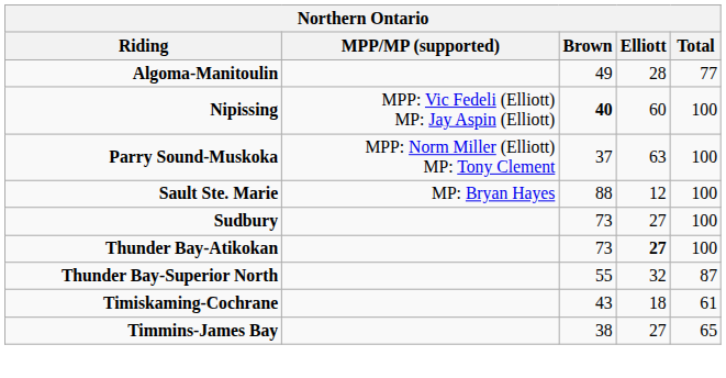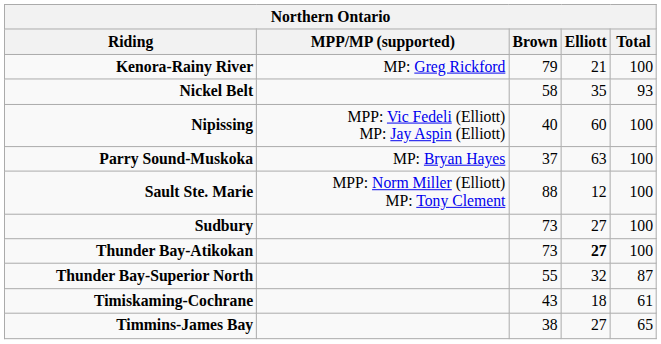- row: Algoma-Manitoulin | 49 | 28 | 77
+ row: Kenora-Rainy River | MP: Greg Rickford | 79 | 21 | 100
+ row: Nickel Belt | 58 | 35 | 93
Nipissing | Brown: bold -> normal
Parry Sound-Muskoka | MPP/MP (supported): MPP: Norm Miller (Elliott) MP: Tony Clement -> MP: Bryan Hayes
Sault Ste. Marie | MPP/MP (supported): MP: Bryan Hayes -> MPP: Norm Miller (Elliott) MP: Tony Clement
